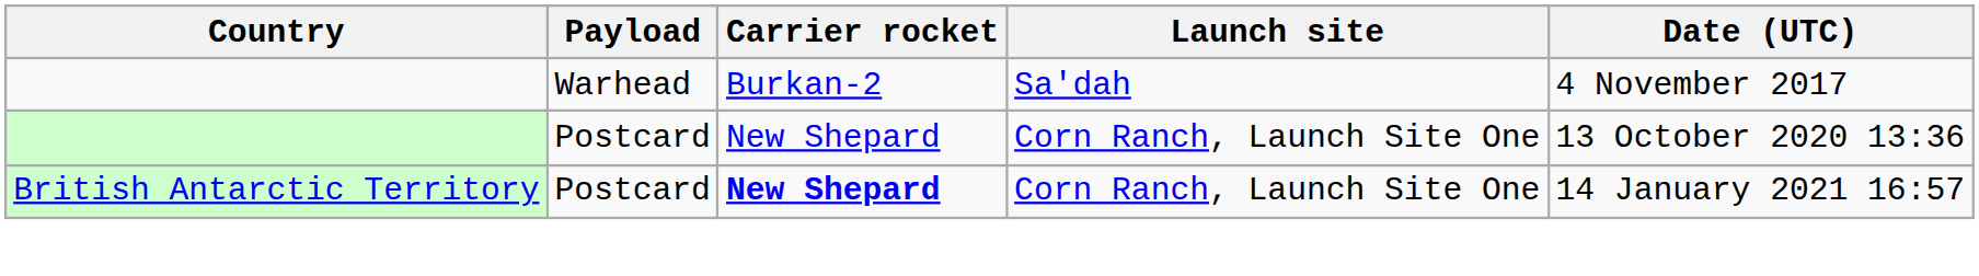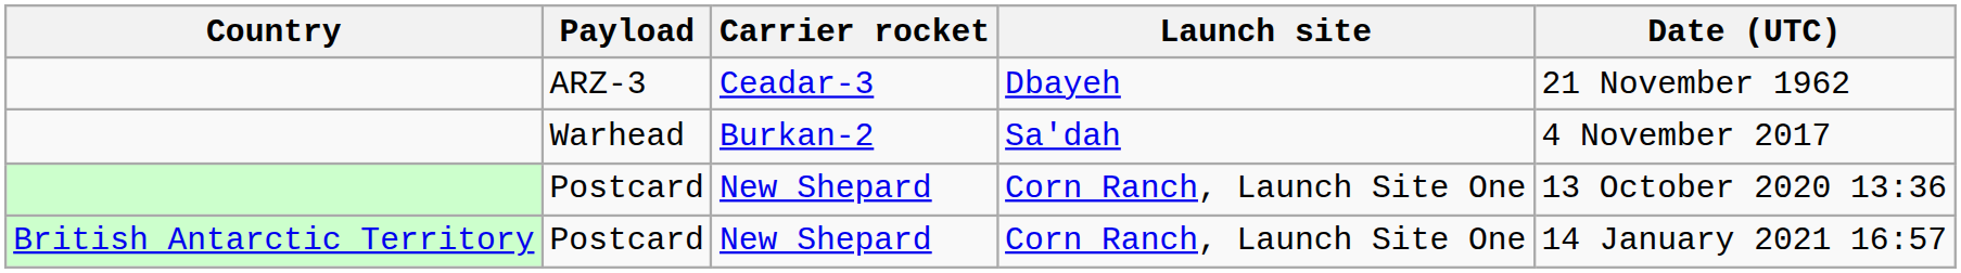+ row: ARZ-3 | Ceadar-3 | Dbayeh | 21 November 1962
British Antarctic Territory / Postcard | Carrier rocket: bold -> normal
